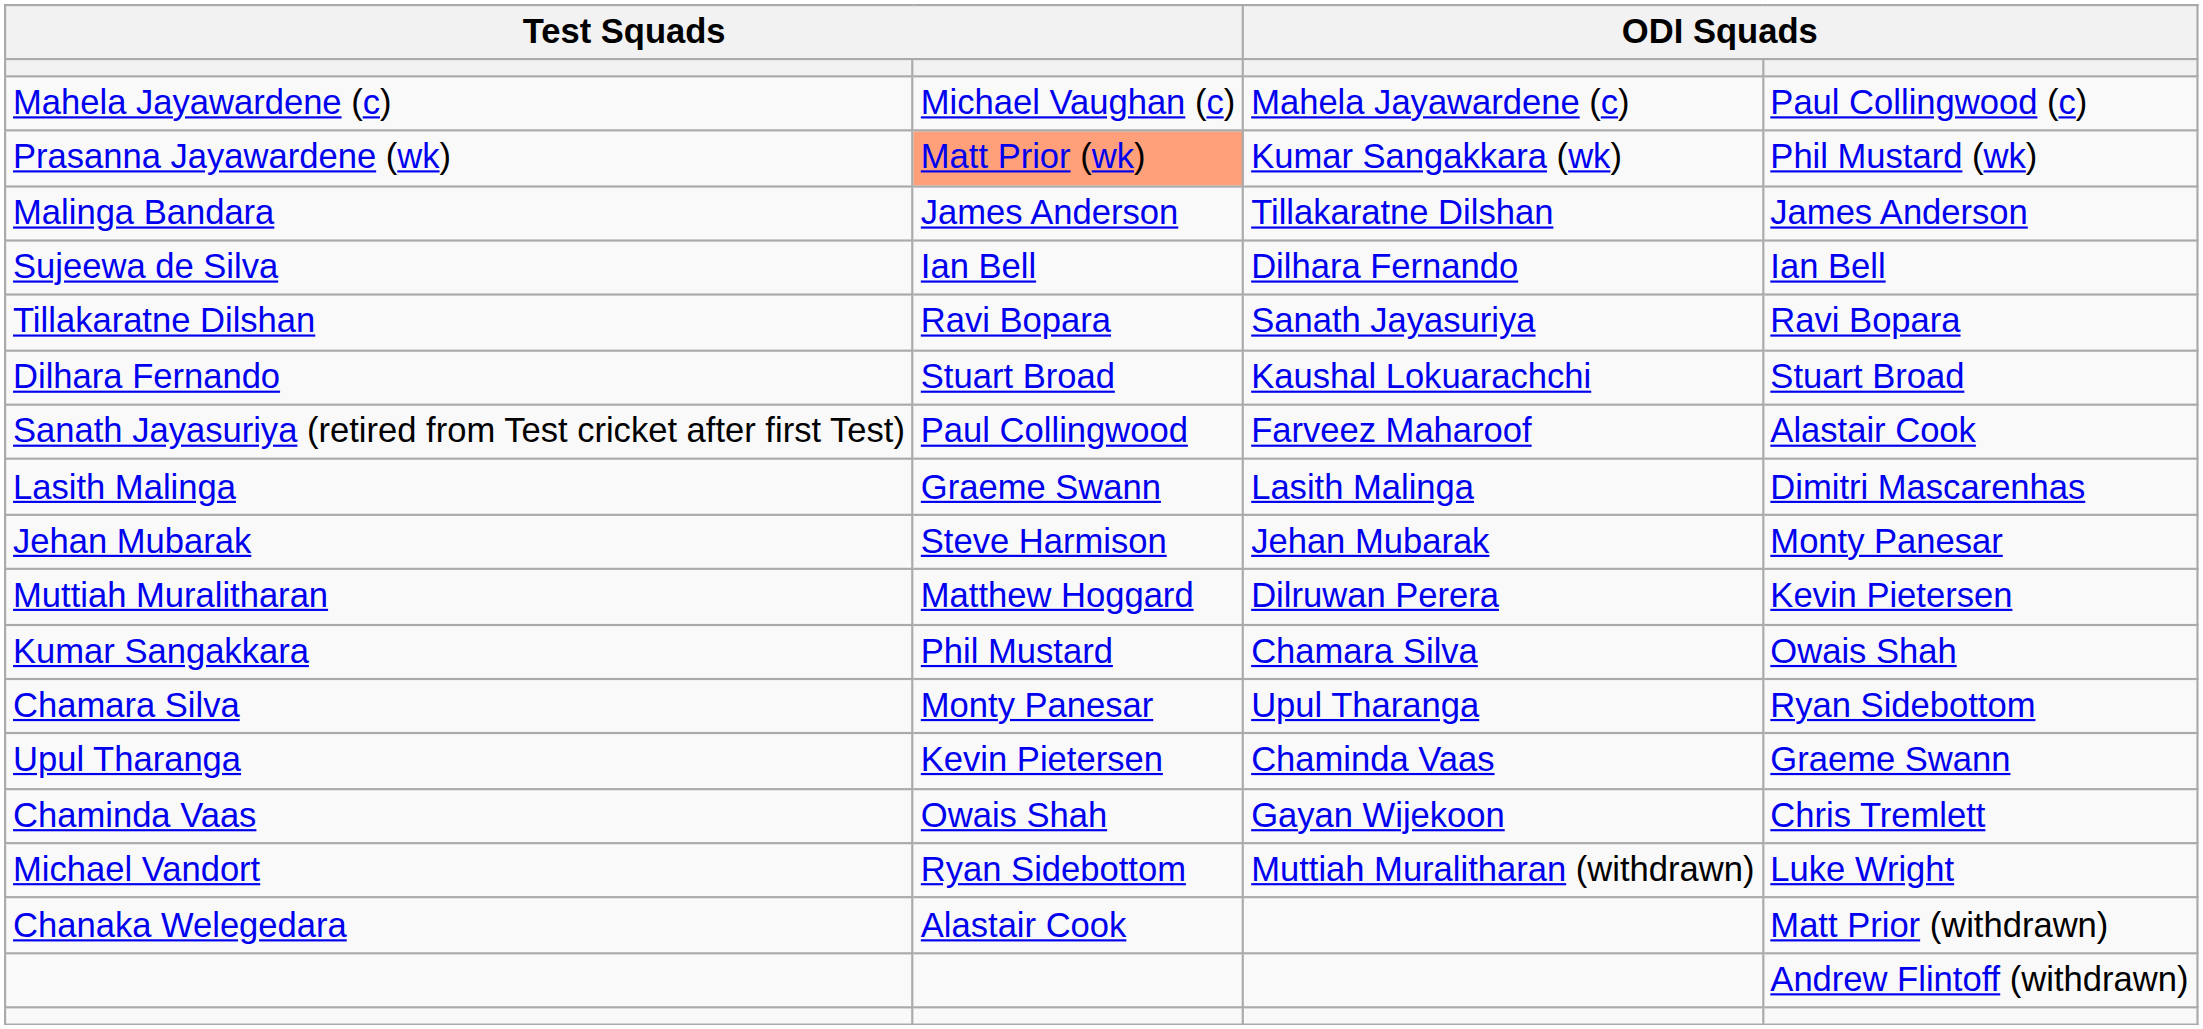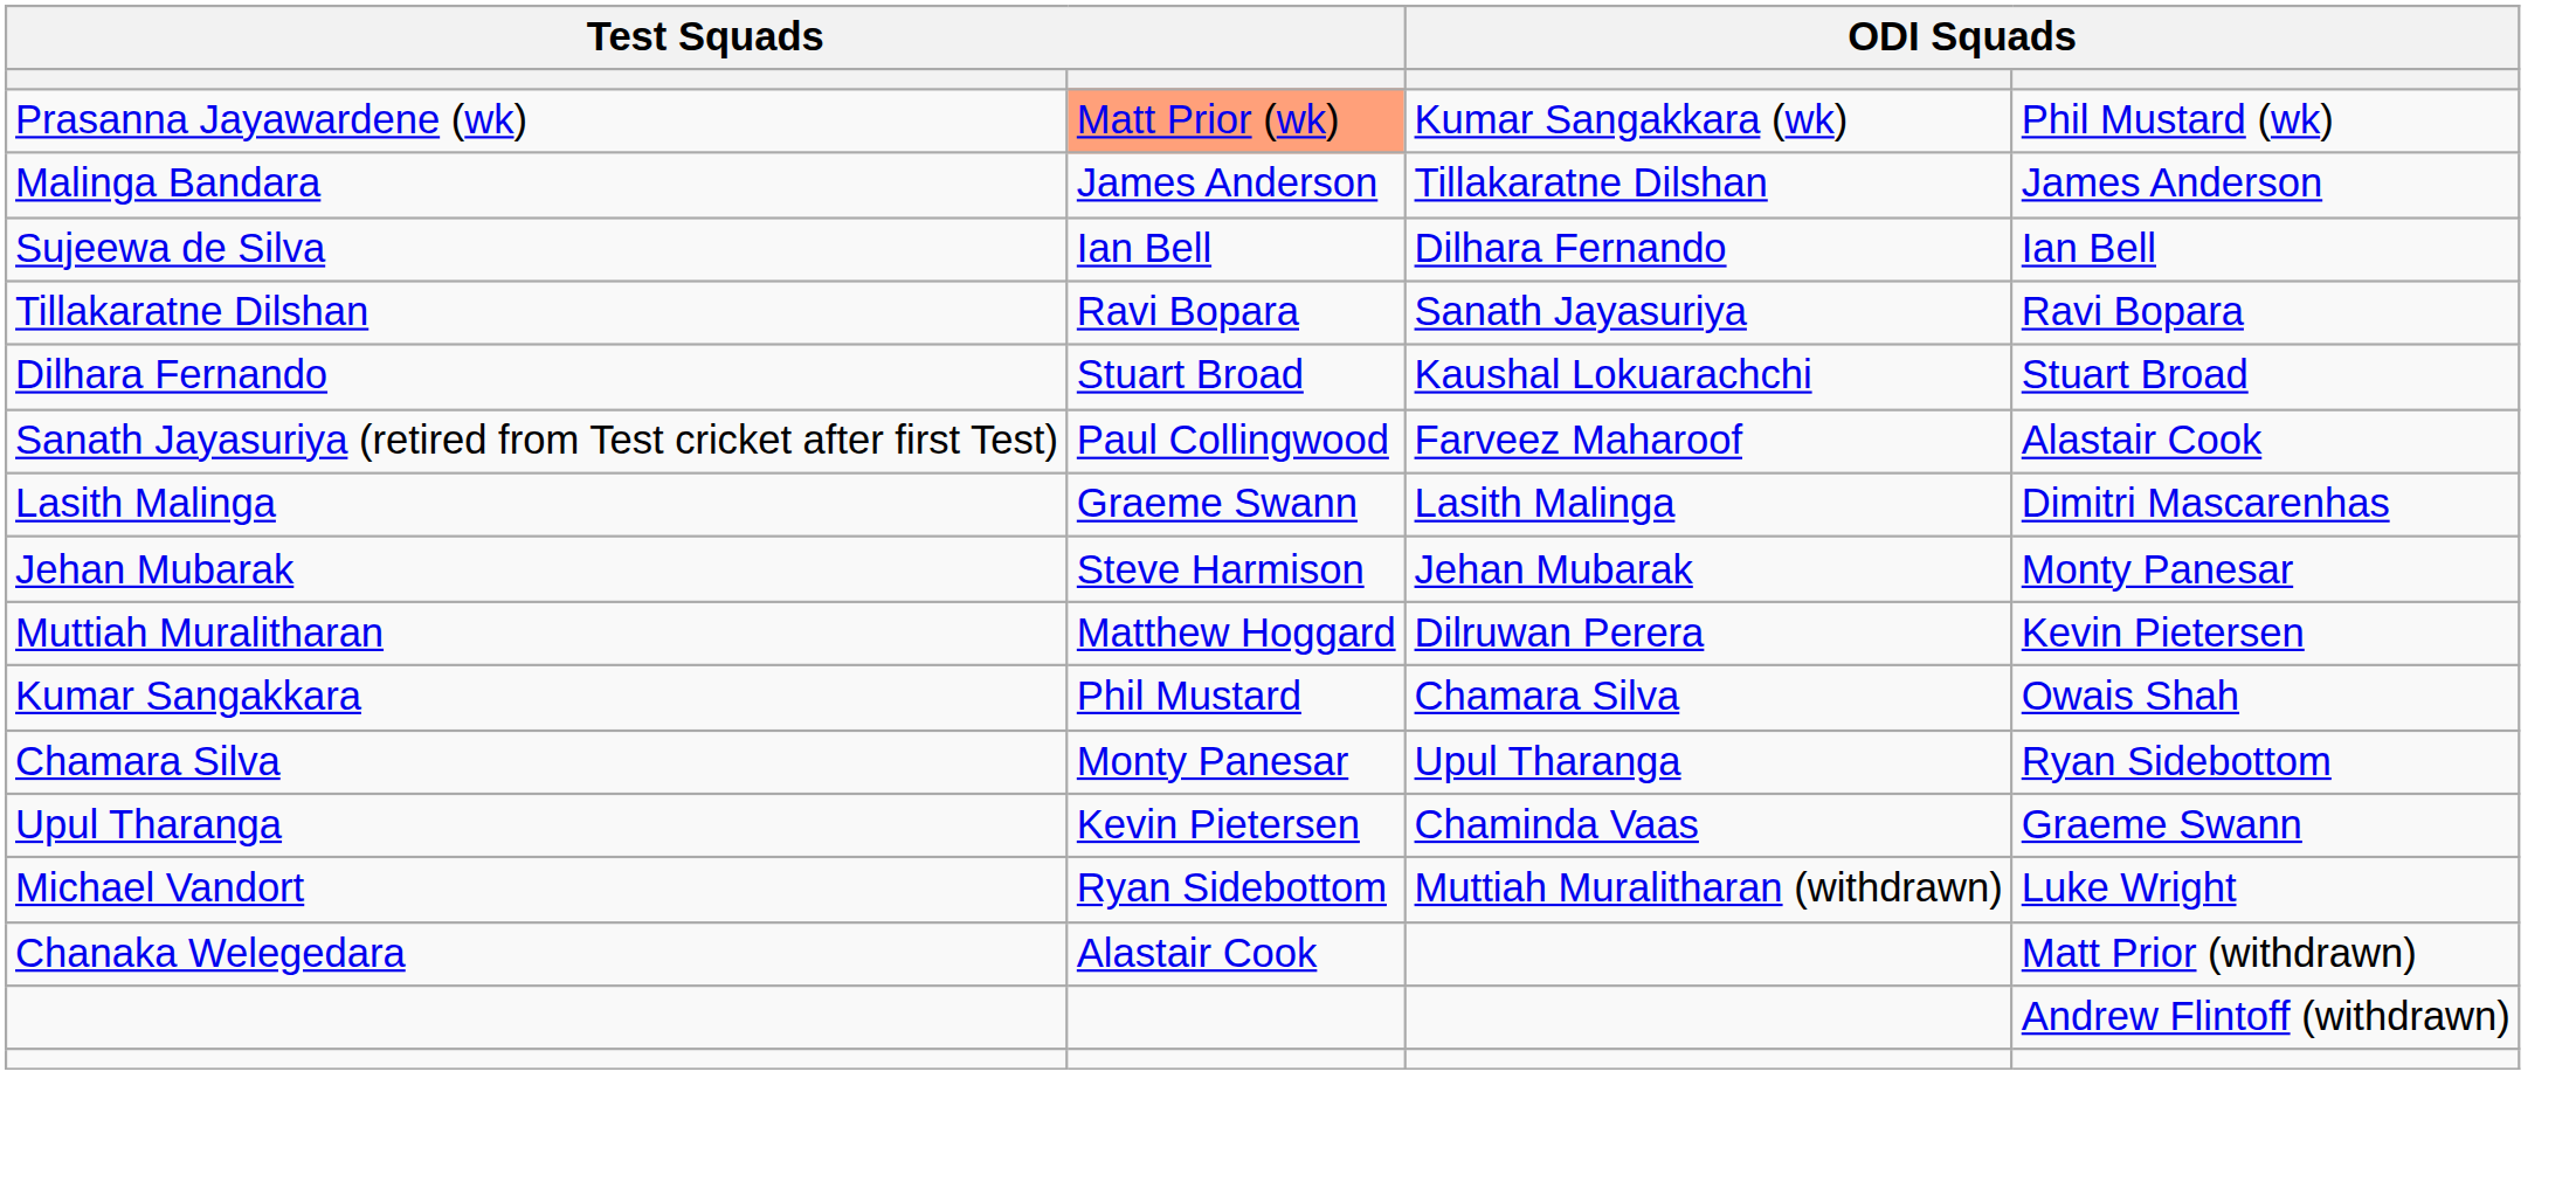- row: Mahela Jayawardene (c) | Michael Vaughan (c) | Mahela Jayawardene (c) | Paul Collingwood (c)
- row: Chaminda Vaas | Owais Shah | Gayan Wijekoon | Chris Tremlett
